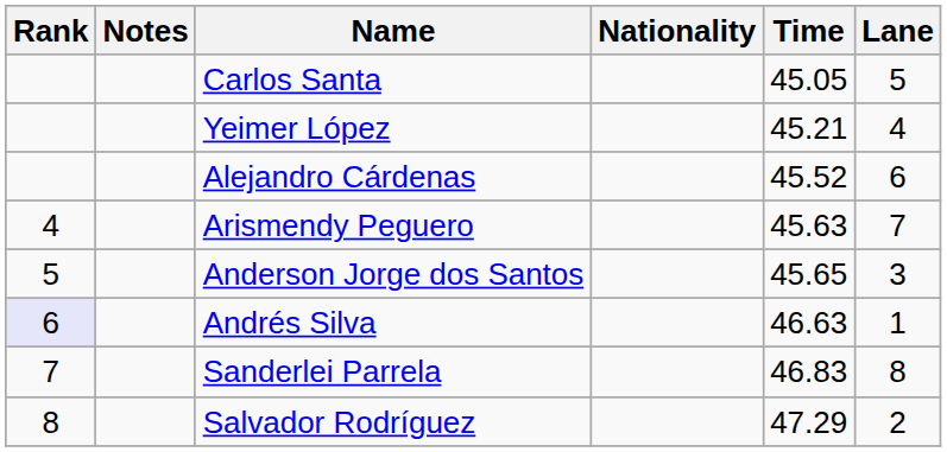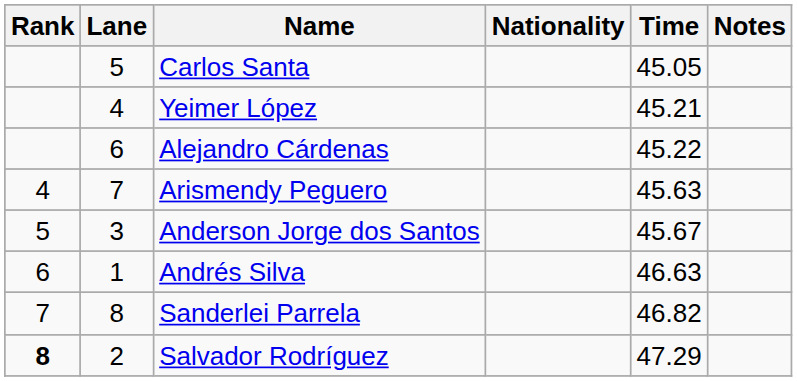columns swapped: Lane <-> Notes
Alejandro Cárdenas | Time: 45.52 -> 45.22
Anderson Jorge dos Santos | Time: 45.65 -> 45.67
Andrés Silva | Rank: lavender background -> no background
Sanderlei Parrela | Time: 46.83 -> 46.82
Salvador Rodríguez | Rank: normal -> bold
